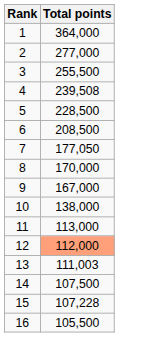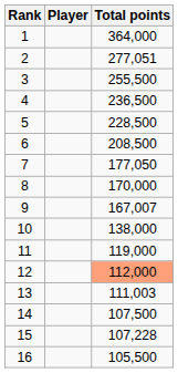+ column: Player
2 | Total points: 277,000 -> 277,051
4 | Total points: 239,508 -> 236,500
9 | Total points: 167,000 -> 167,007
11 | Total points: 113,000 -> 119,000
